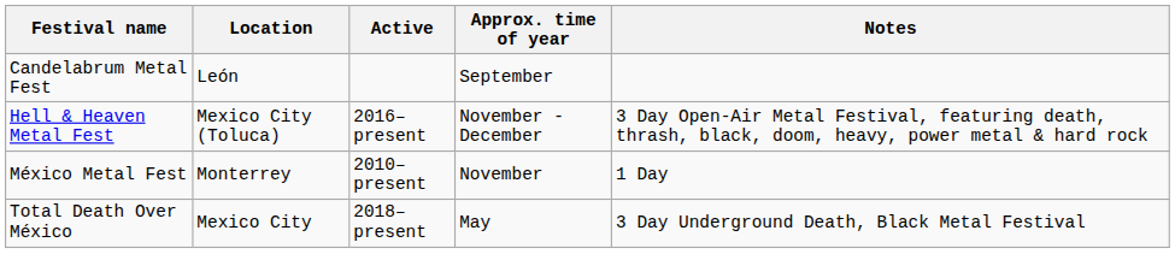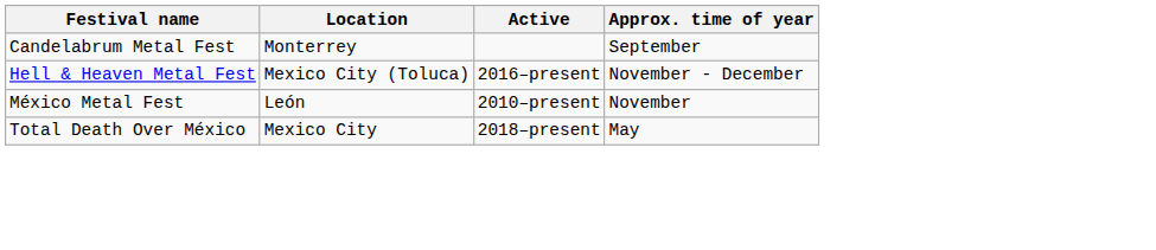- column: Notes | 3 Day Open-Air Metal Festival, featuring death, thrash, black, doom, heavy, power metal & hard rock | 1 Day | 3 Day Underground Death, Black Metal Festival
Candelabrum Metal Fest | Location: León -> Monterrey
México Metal Fest | Location: Monterrey -> León
